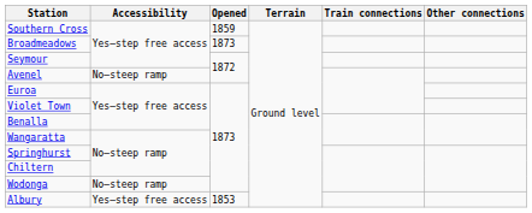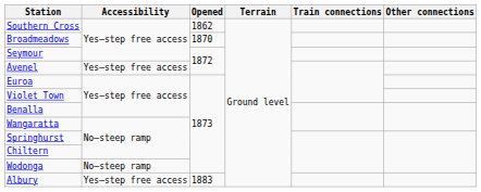Southern Cross | Opened: 1859 -> 1862
Broadmeadows | Opened: 1873 -> 1870
Avenel | Accessibility: No—steep ramp -> Yes—step free access
Albury | Opened: 1853 -> 1883
